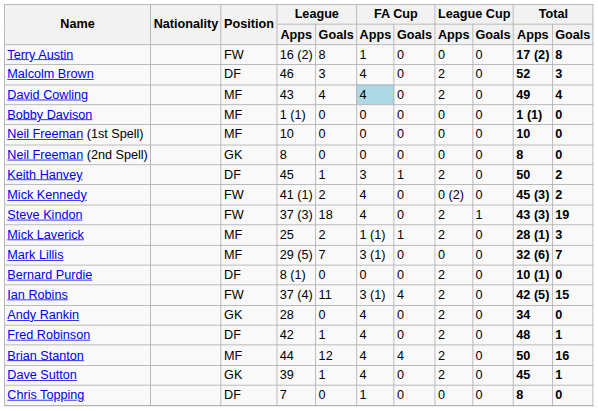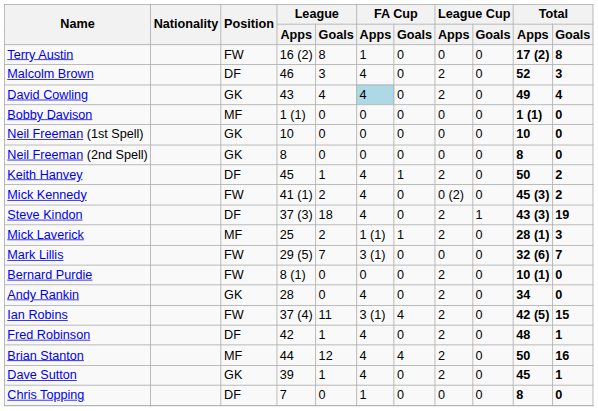David Cowling | Position: MF -> GK
Neil Freeman (1st Spell) | Position: MF -> GK
Keith Hanvey | FA Cup / Apps: 3 -> 4
Steve Kindon | Position: FW -> DF
Mark Lillis | Position: MF -> FW
Bernard Purdie | Position: DF -> FW
rows swapped: Andy Rankin <-> Ian Robins
